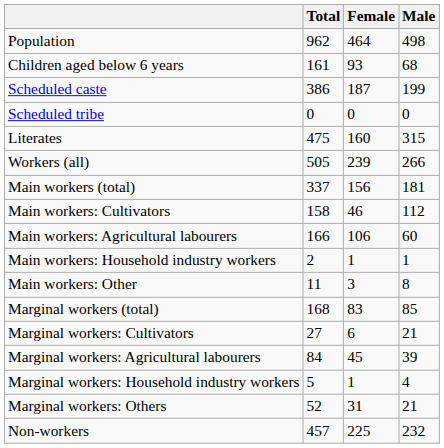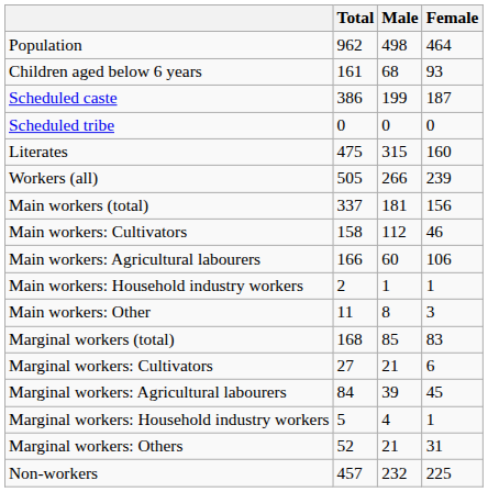columns swapped: Male <-> Female
